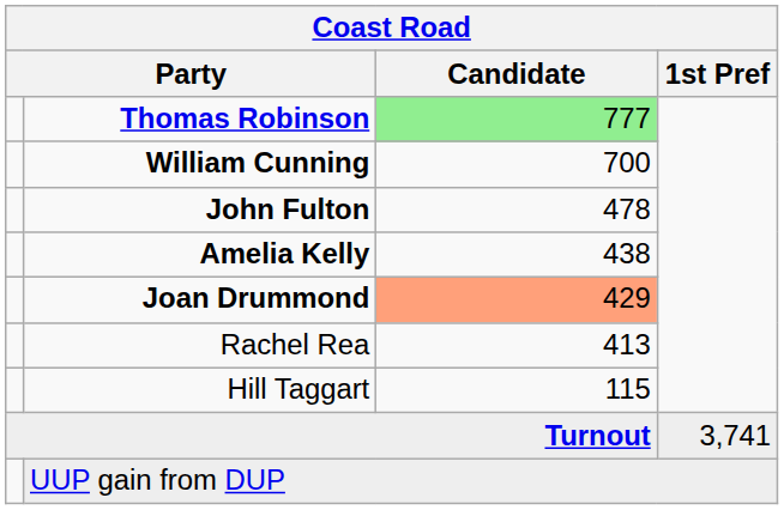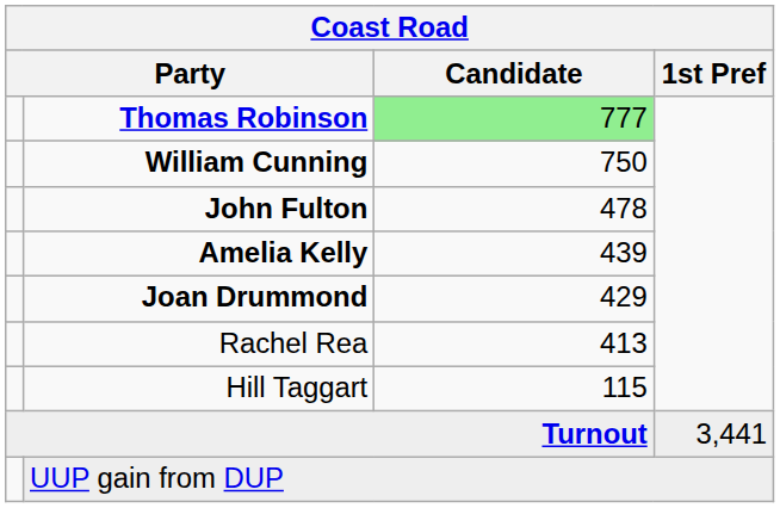William Cunning | Candidate: 700 -> 750
Amelia Kelly | Candidate: 438 -> 439
Joan Drummond | Candidate: lightsalmon background -> no background
Turnout | 1st Pref: 3,741 -> 3,441
